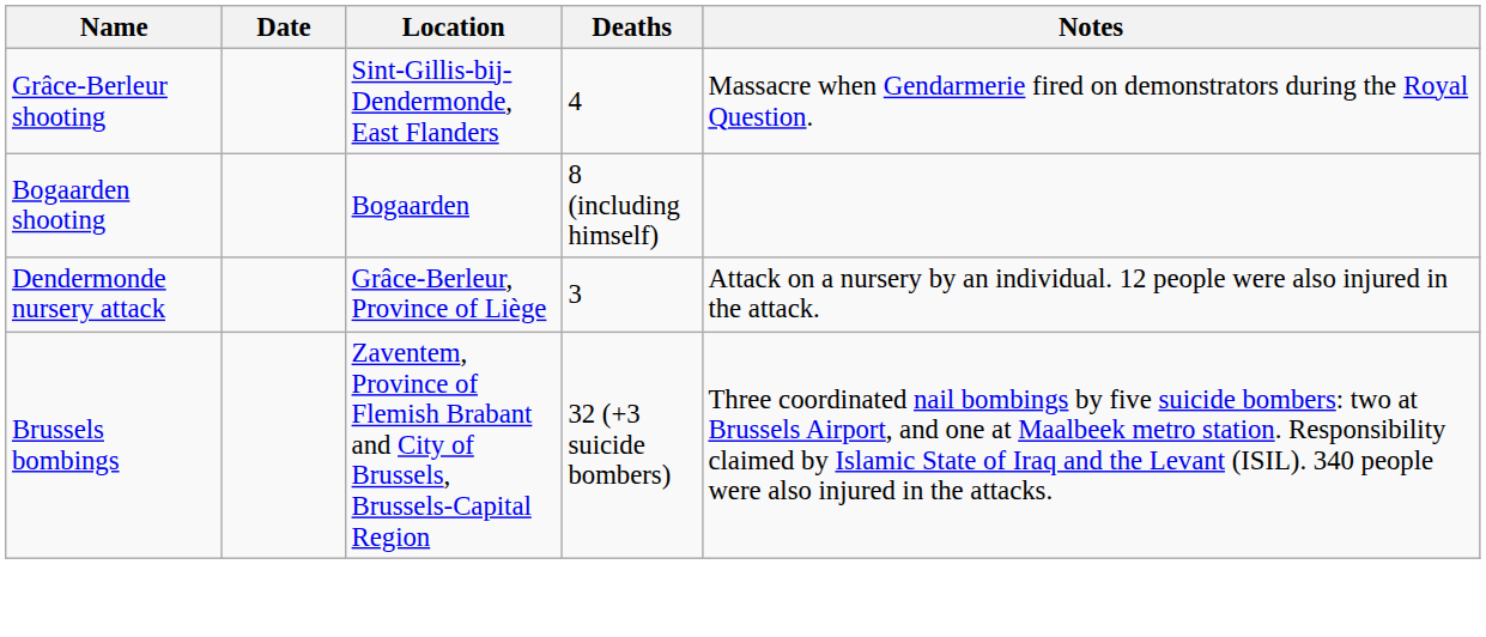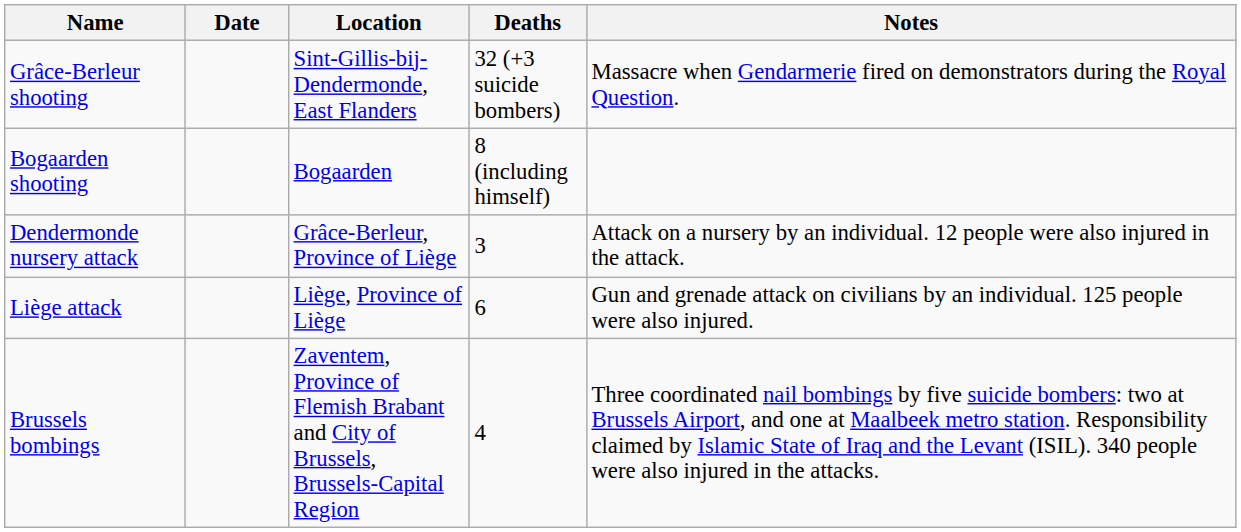Grâce-Berleur shooting | Deaths: 4 -> 32 (+3 suicide bombers)
+ row: Liège attack | Liège, Province of Liège | 6 | Gun and grenade attack on civilians by an individual. 125 people were also injured.
Brussels bombings | Deaths: 32 (+3 suicide bombers) -> 4
